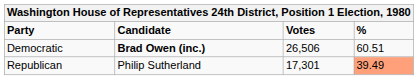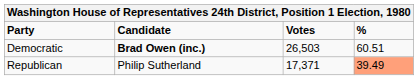Democratic | Votes: 26,506 -> 26,503
Republican | Votes: 17,301 -> 17,371
